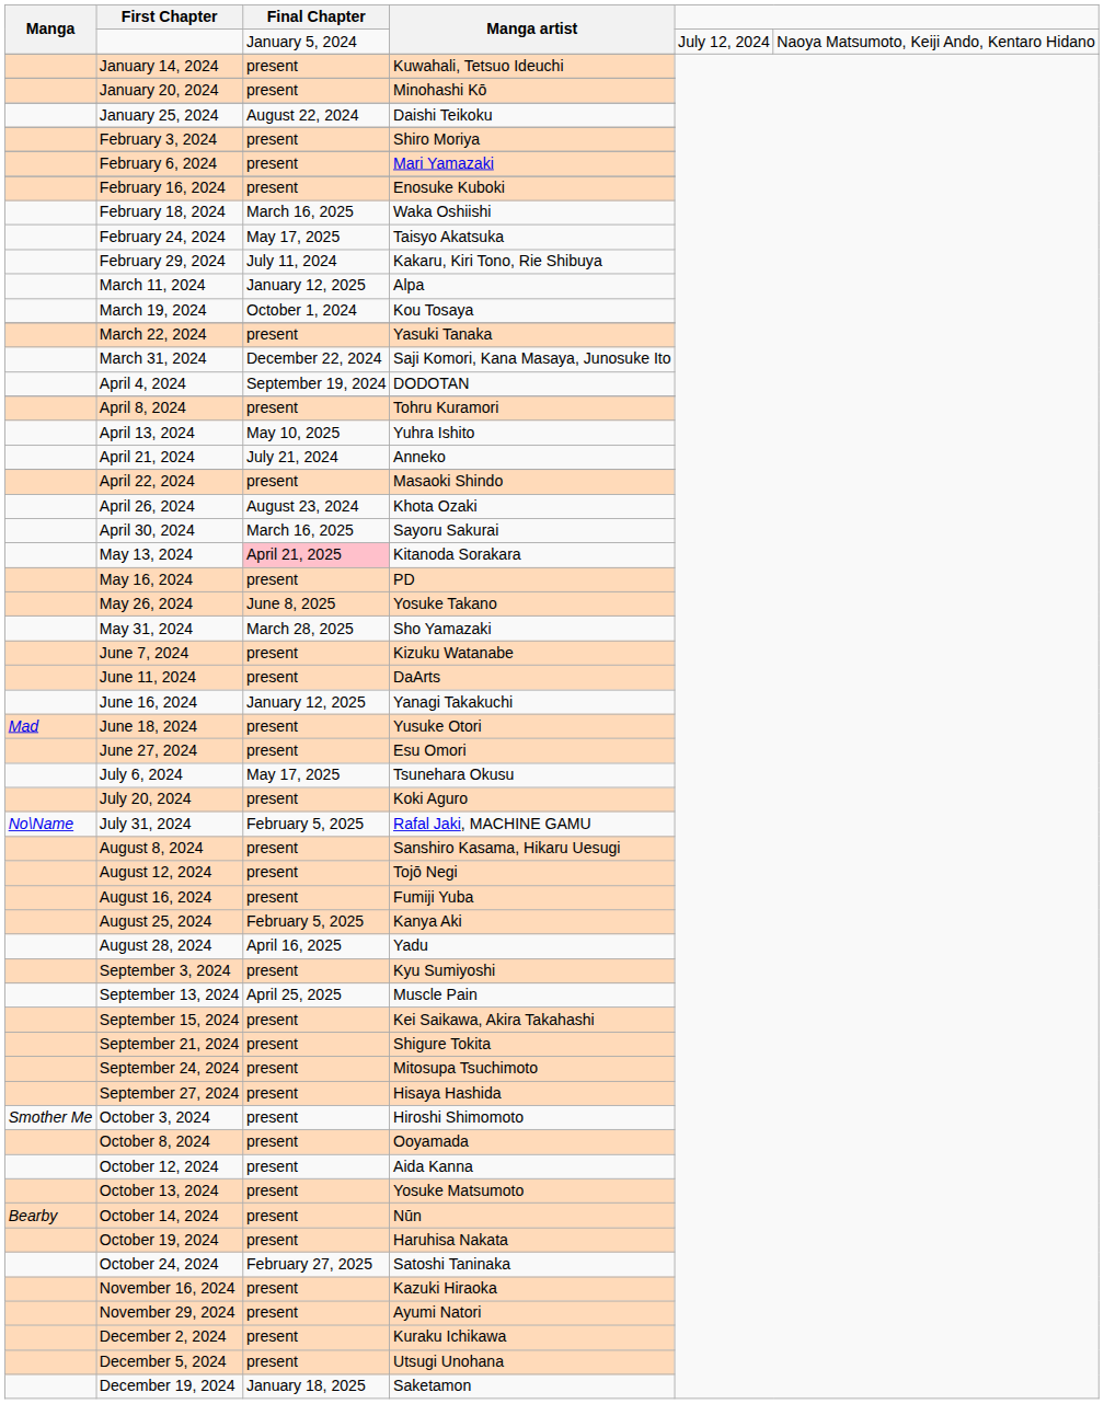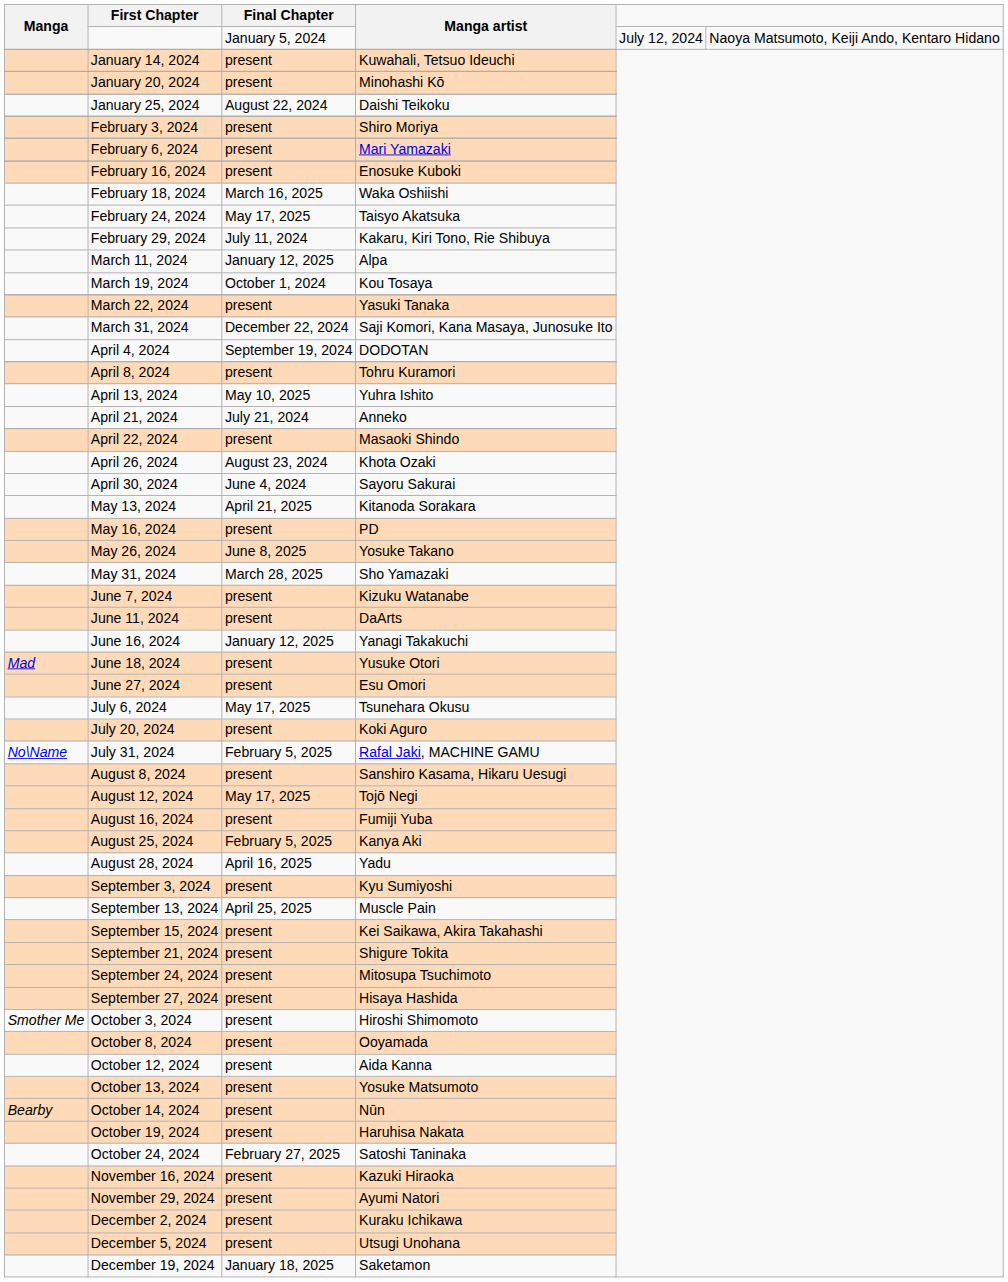April 30, 2024 | Final Chapter: March 16, 2025 -> June 4, 2024
May 13, 2024 | Final Chapter: pink background -> no background
August 12, 2024 | Final Chapter: present -> May 17, 2025
